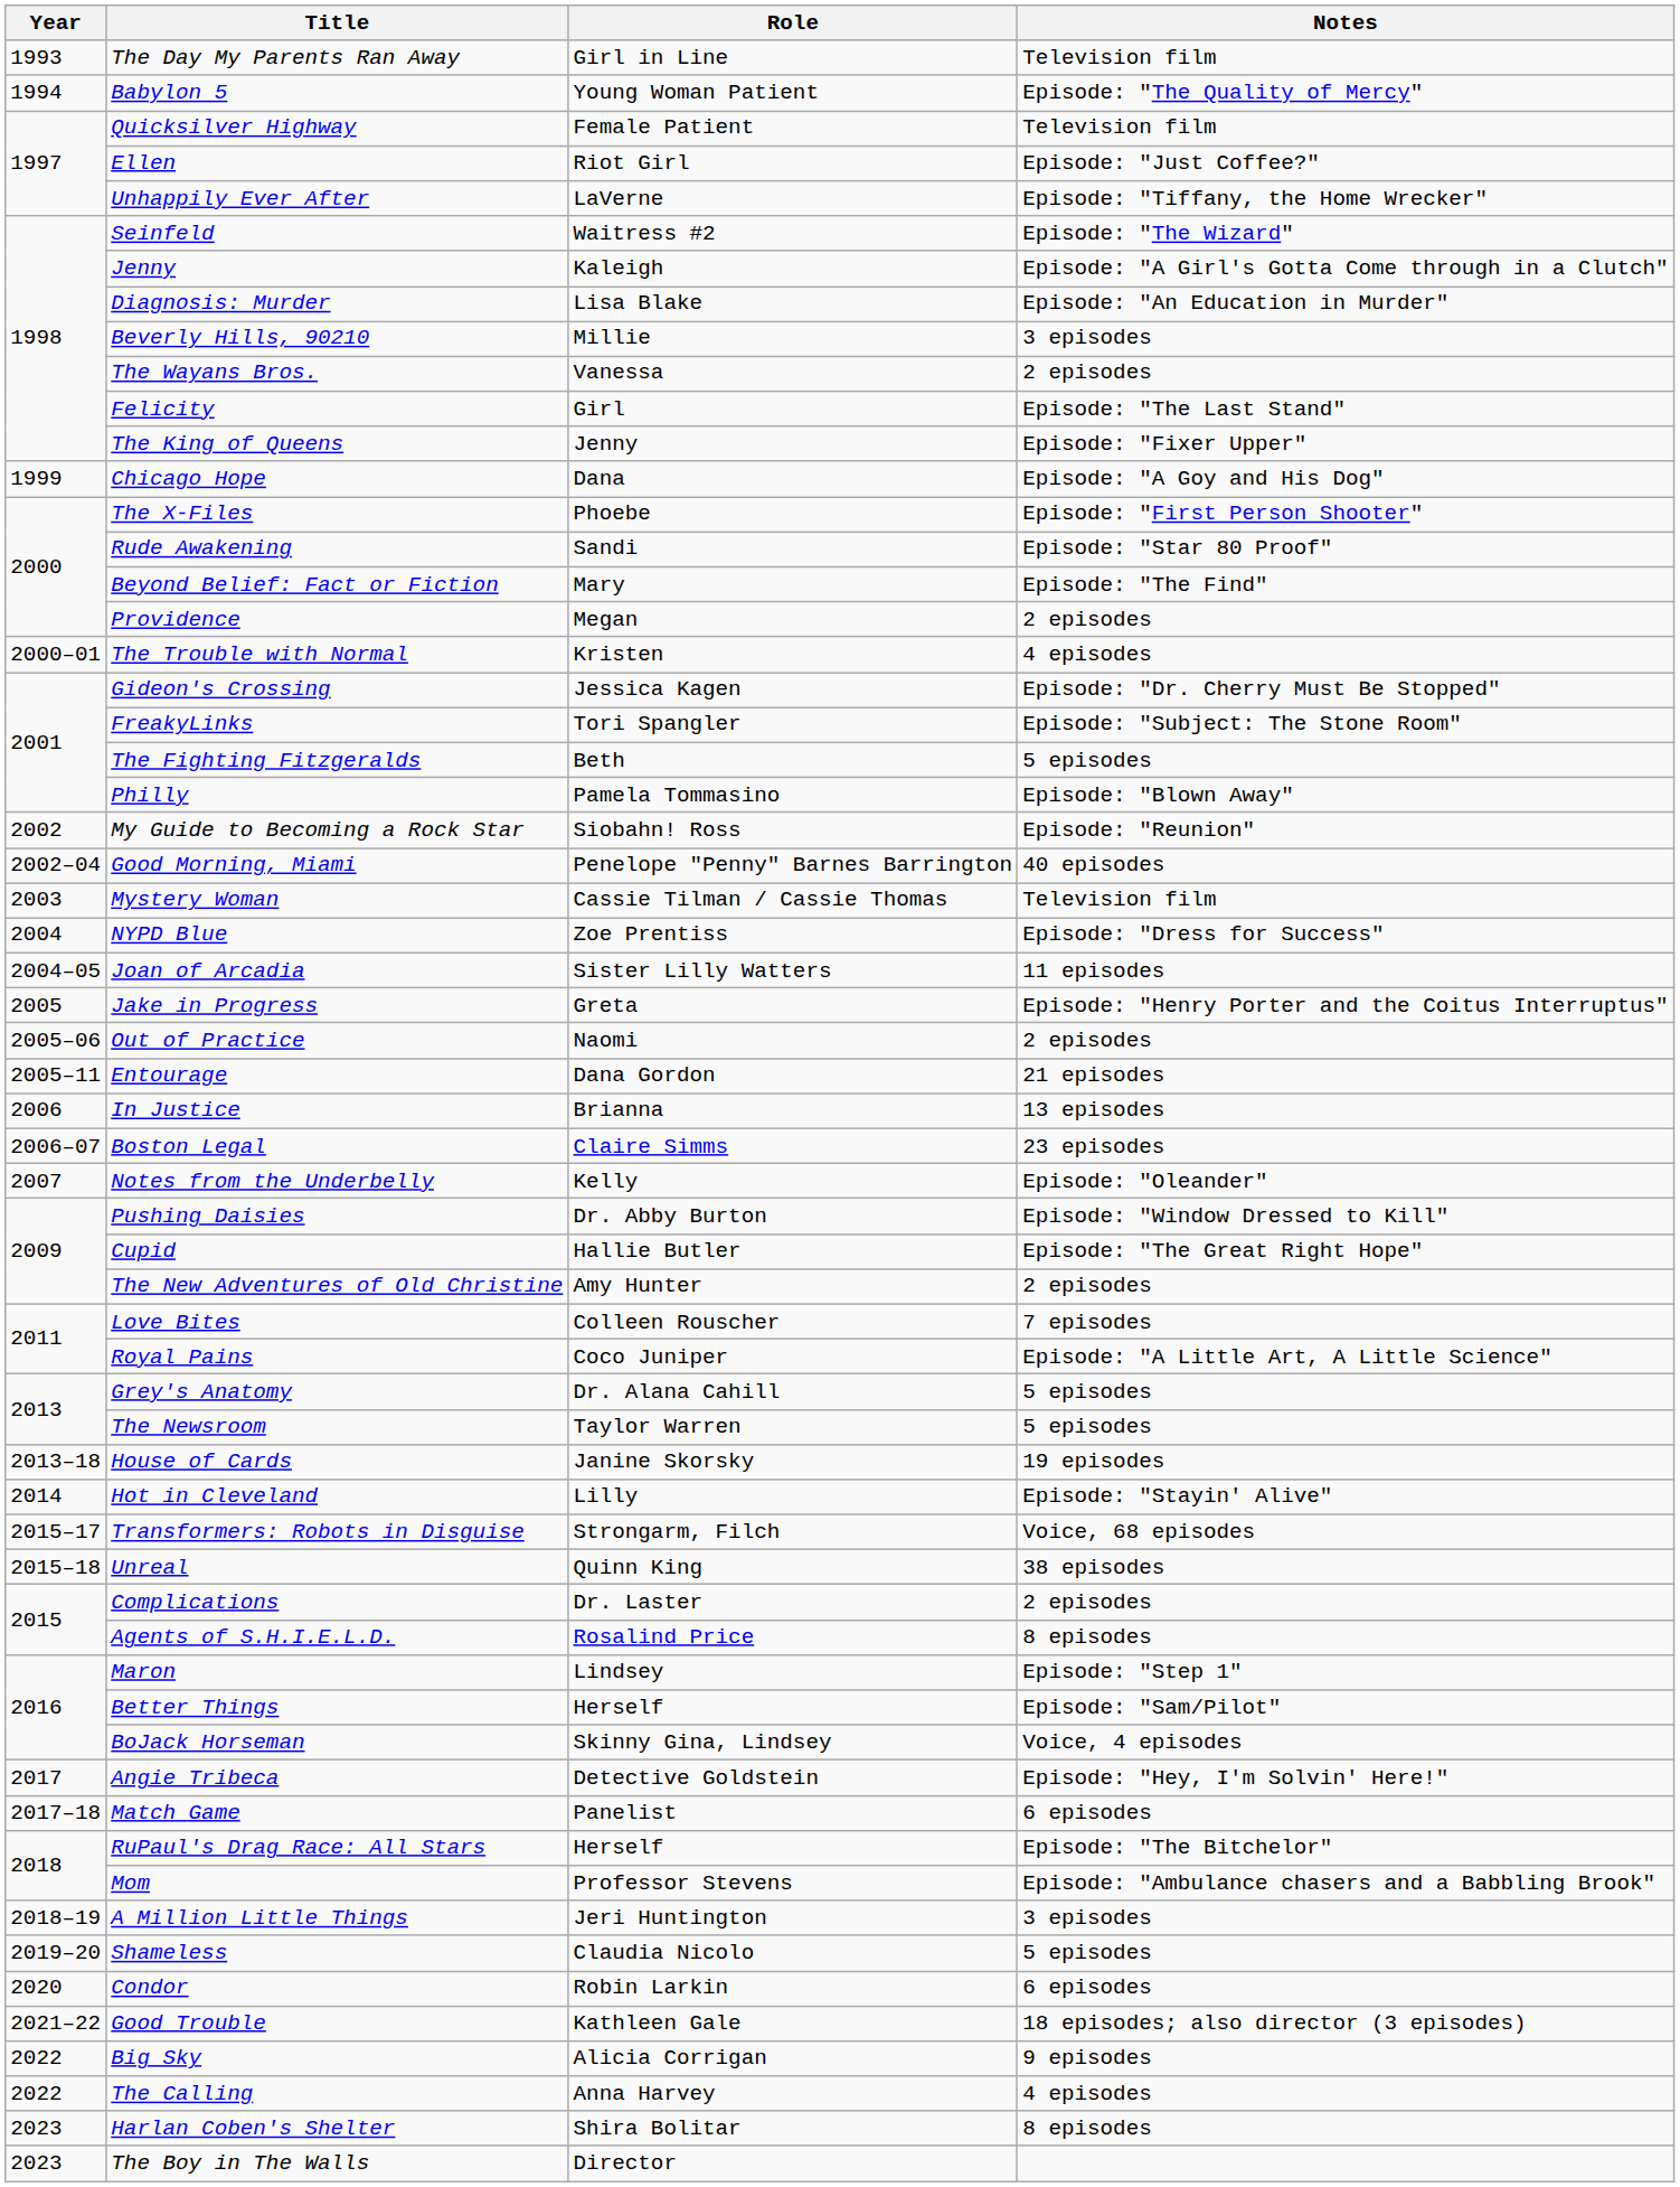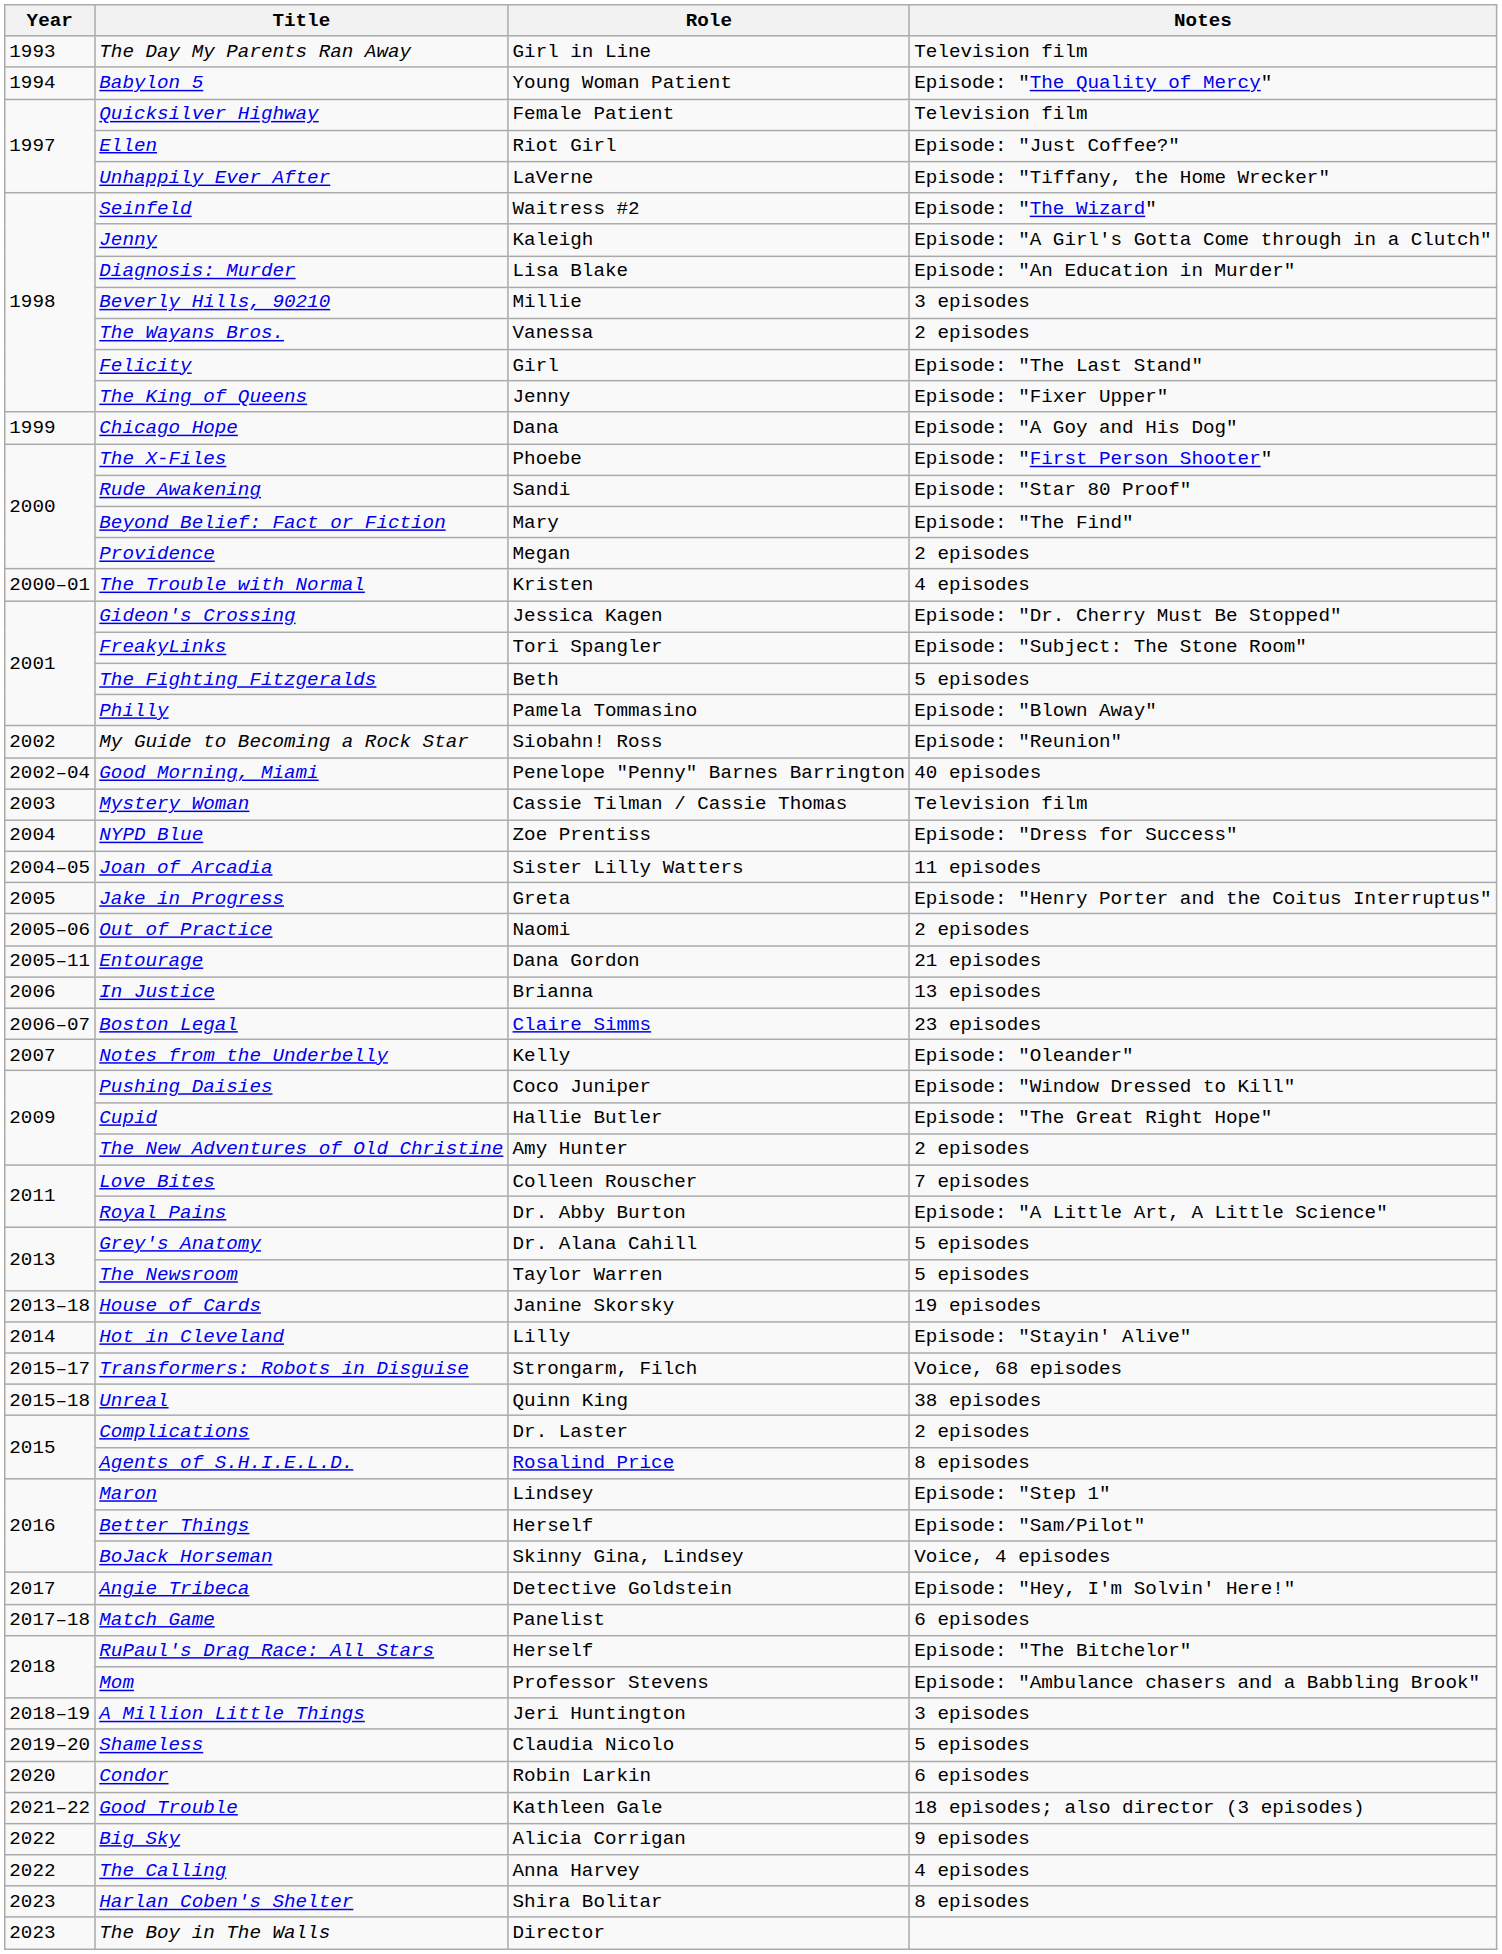Pushing Daisies | Role: Dr. Abby Burton -> Coco Juniper
Royal Pains | Role: Coco Juniper -> Dr. Abby Burton
